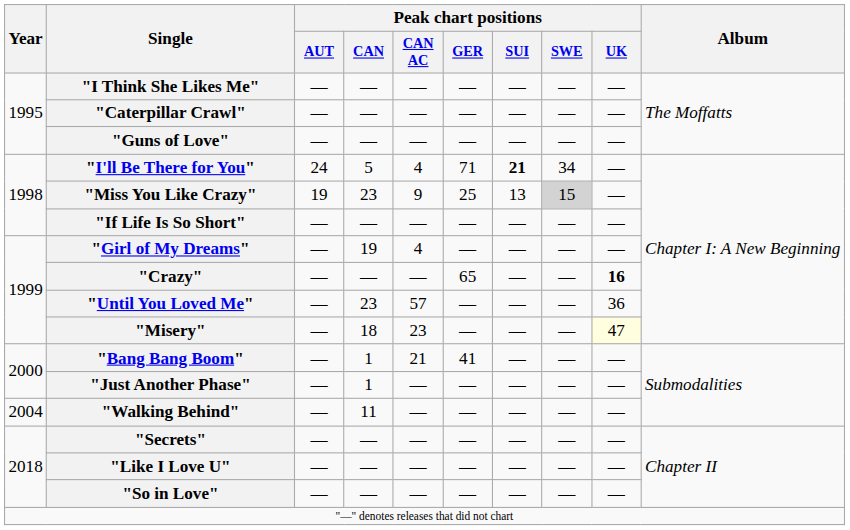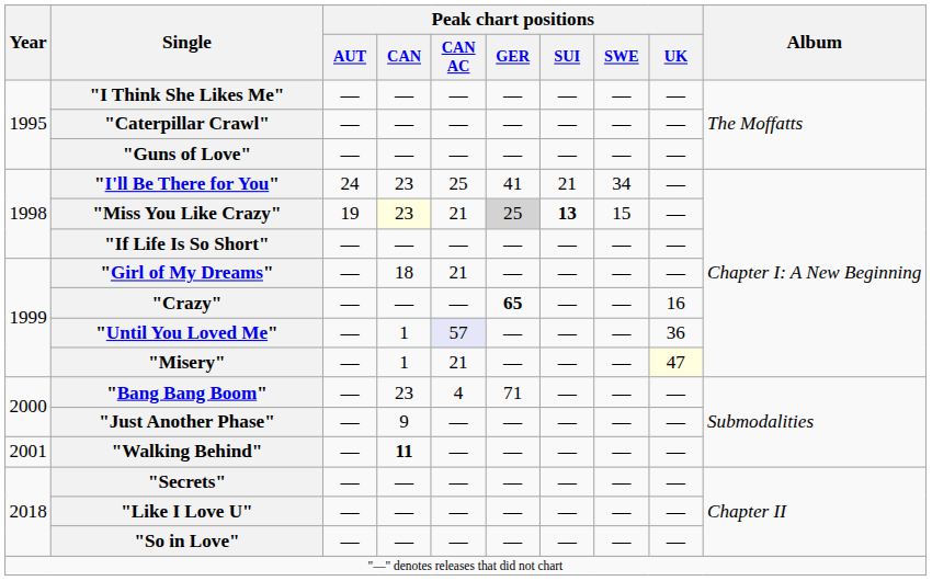"I'll Be There for You" | Peak chart positions / CAN: 5 -> 23
"I'll Be There for You" | Peak chart positions / CAN AC: 4 -> 25
"I'll Be There for You" | Peak chart positions / GER: 71 -> 41
"I'll Be There for You" | Peak chart positions / SUI: bold -> normal
"Miss You Like Crazy" | Peak chart positions / CAN: no background -> lightyellow background
"Miss You Like Crazy" | Peak chart positions / CAN AC: 9 -> 21
"Miss You Like Crazy" | Peak chart positions / GER: no background -> lightgrey background
"Miss You Like Crazy" | Peak chart positions / SUI: normal -> bold
"Miss You Like Crazy" | Peak chart positions / SWE: lightgrey background -> no background
"Girl of My Dreams" | Peak chart positions / CAN: 19 -> 18
"Girl of My Dreams" | Peak chart positions / CAN AC: 4 -> 21
"Crazy" | Peak chart positions / GER: normal -> bold
"Crazy" | Peak chart positions / UK: bold -> normal
"Until You Loved Me" | Peak chart positions / CAN: 23 -> 1
"Until You Loved Me" | Peak chart positions / CAN AC: no background -> lavender background
"Misery" | Peak chart positions / CAN: 18 -> 1
"Misery" | Peak chart positions / CAN AC: 23 -> 21
"Bang Bang Boom" | Peak chart positions / CAN: 1 -> 23
"Bang Bang Boom" | Peak chart positions / CAN AC: 21 -> 4
"Bang Bang Boom" | Peak chart positions / GER: 41 -> 71
"Just Another Phase" | Peak chart positions / CAN: 1 -> 9
"Walking Behind" | Year: 2004 -> 2001
"Walking Behind" | Peak chart positions / CAN: normal -> bold
